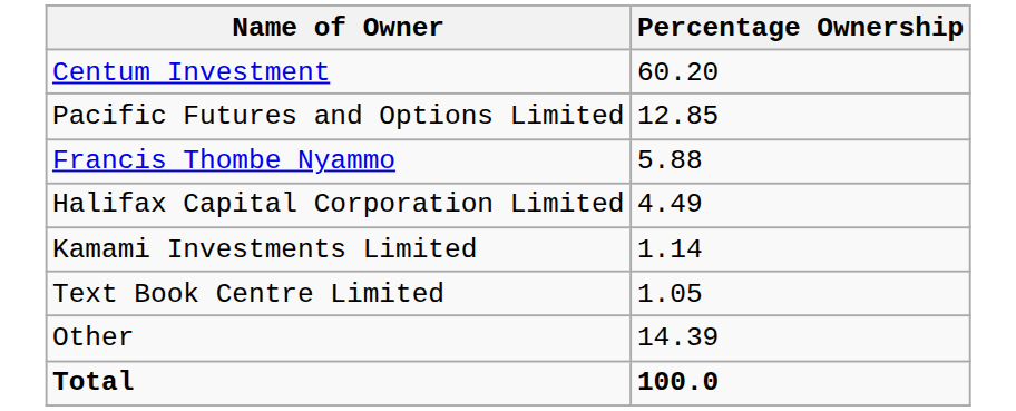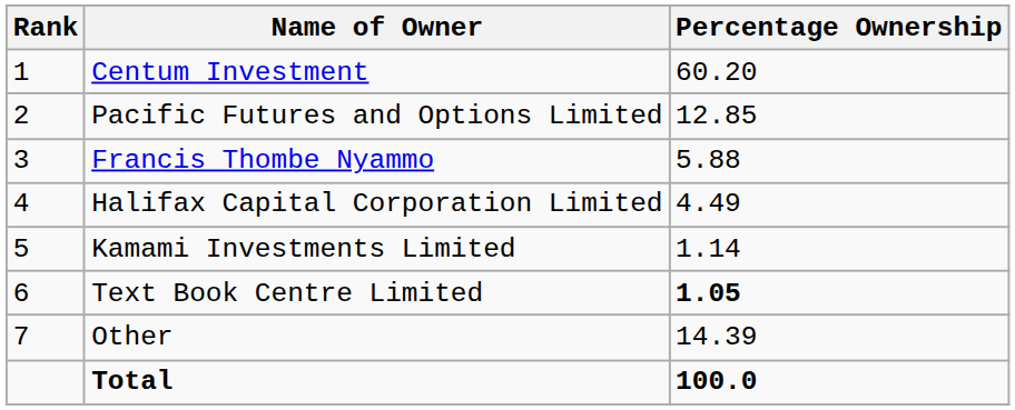+ column: Rank | 1 | 2 | 3 | 4 | 5 | 6 | 7
Text Book Centre Limited | Percentage Ownership: normal -> bold
